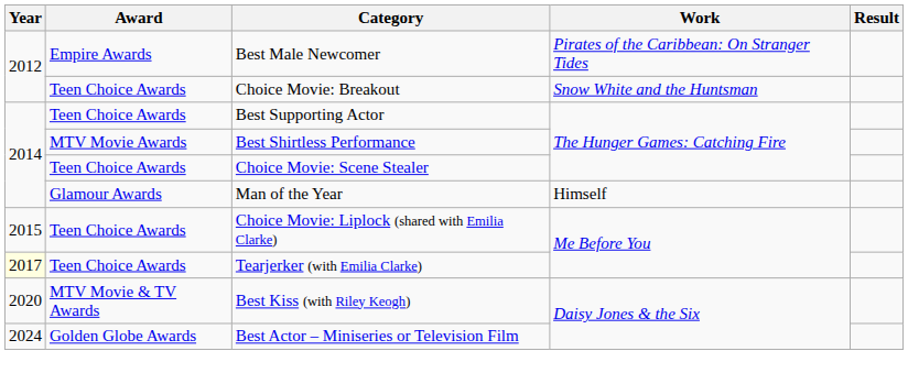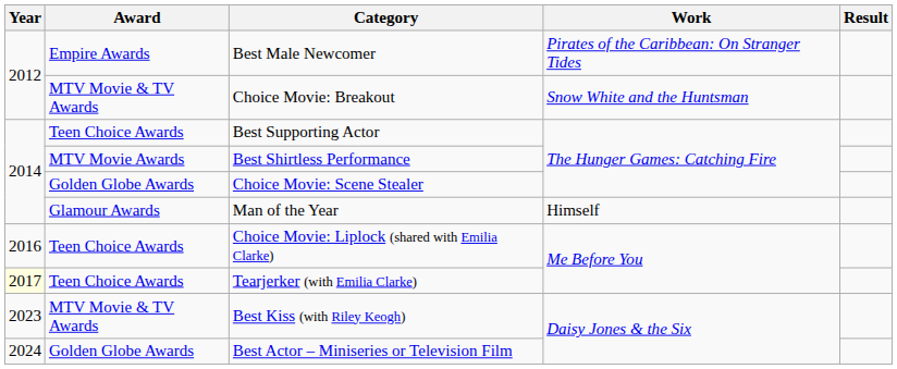Choice Movie: Breakout | Award: Teen Choice Awards -> MTV Movie & TV Awards
Choice Movie: Scene Stealer | Award: Teen Choice Awards -> Golden Globe Awards
Choice Movie: Liplock (shared with Emilia Clarke) | Year: 2015 -> 2016
Best Kiss (with Riley Keogh) | Year: 2020 -> 2023
